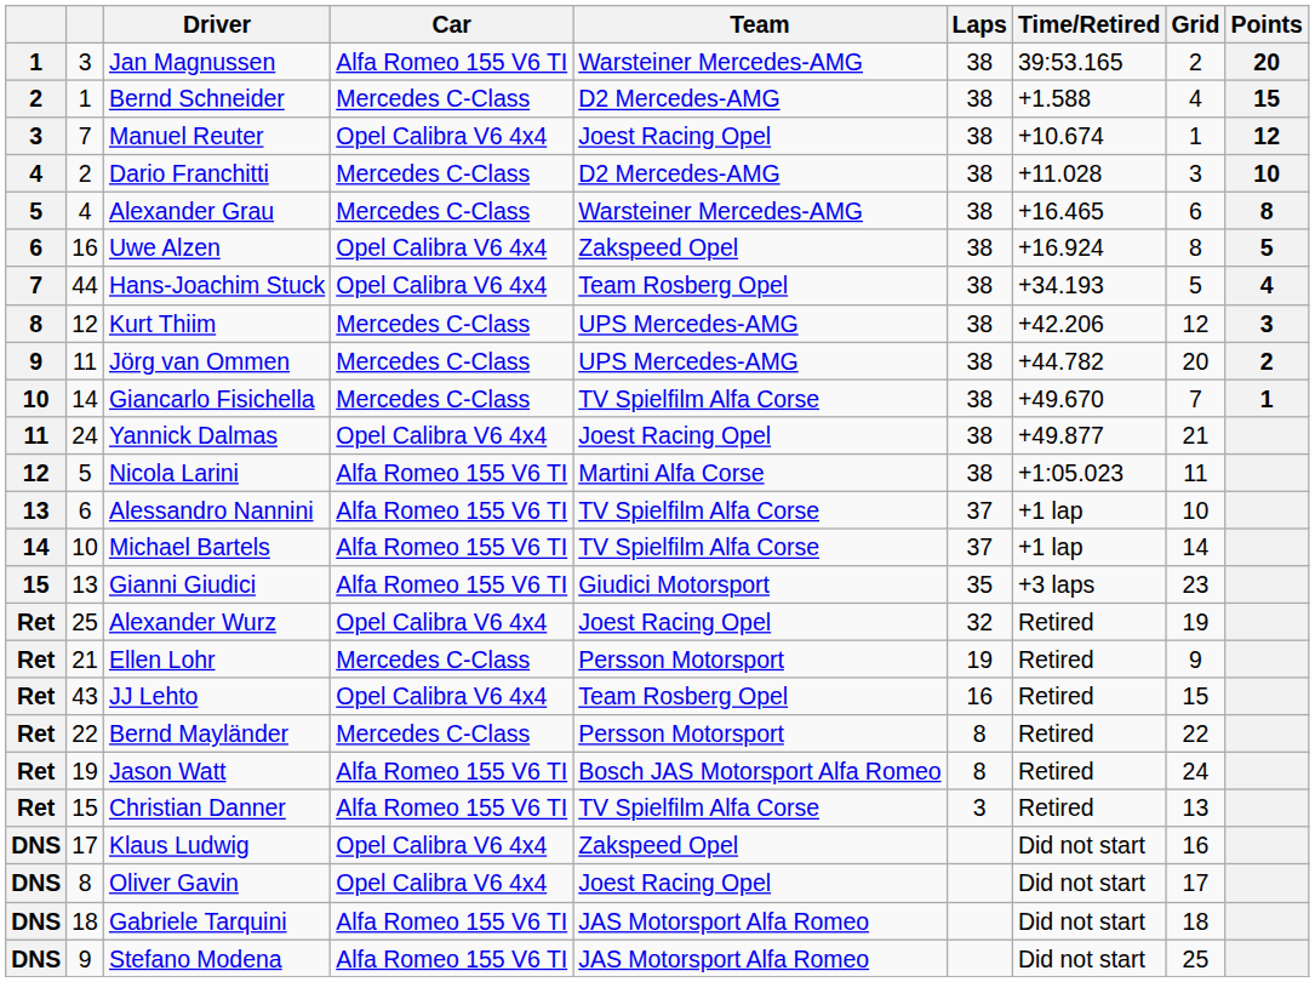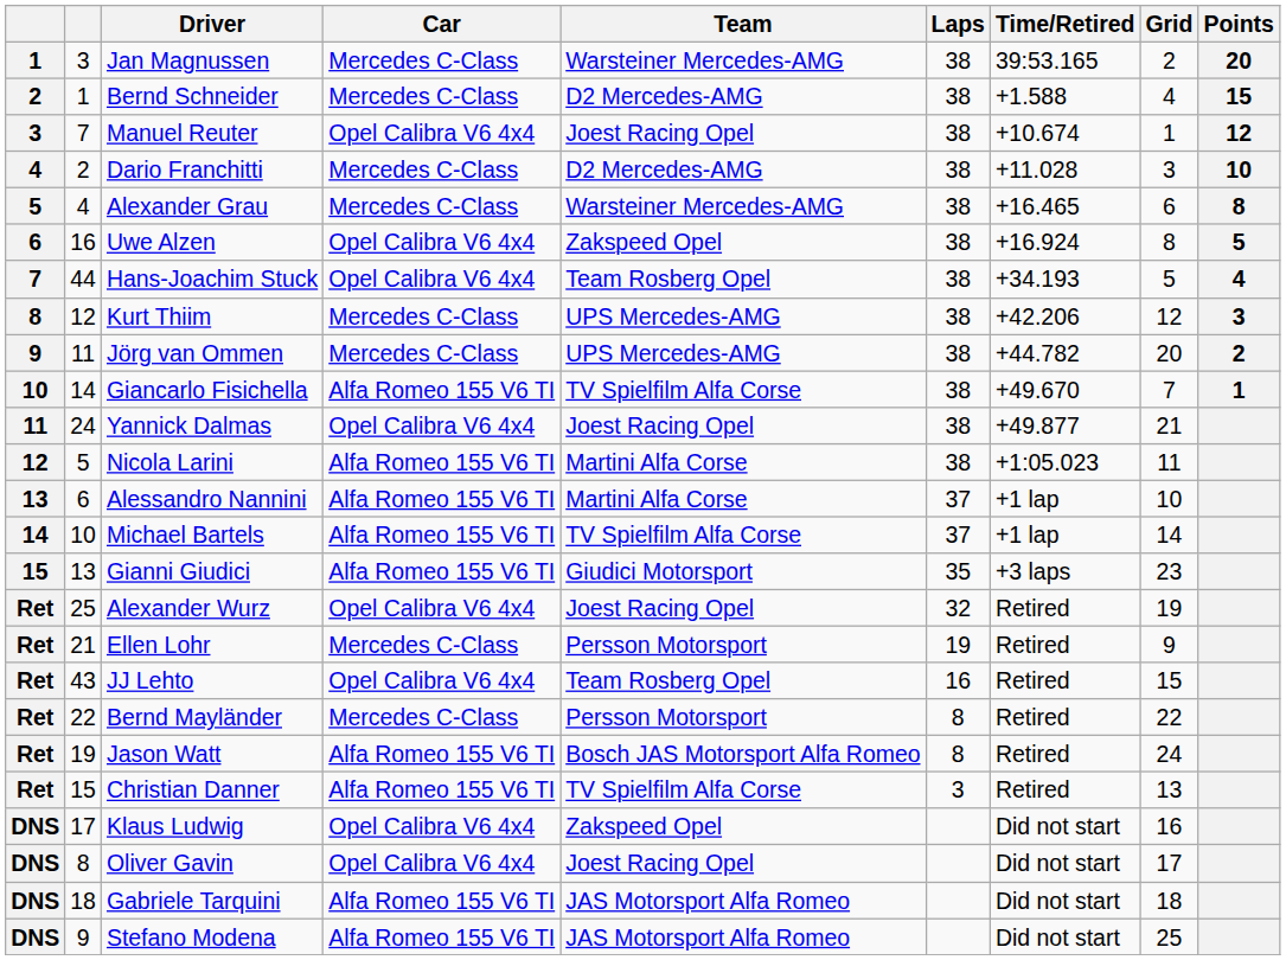Jan Magnussen | Car: Alfa Romeo 155 V6 TI -> Mercedes C-Class
Giancarlo Fisichella | Car: Mercedes C-Class -> Alfa Romeo 155 V6 TI
Alessandro Nannini | Team: TV Spielfilm Alfa Corse -> Martini Alfa Corse
